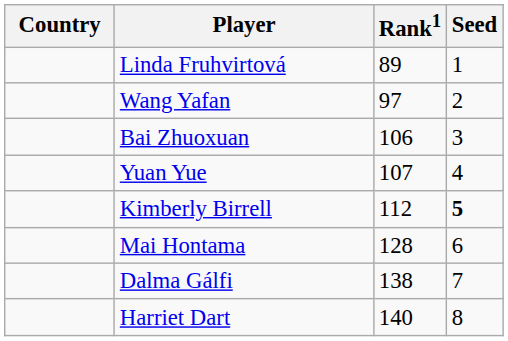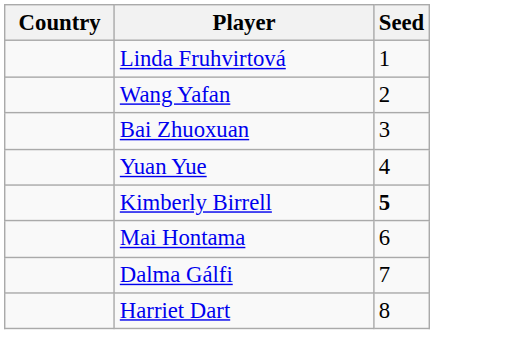- column: Rank1 | 89 | 97 | 106 | 107 | 112 | 128 | 138 | 140
